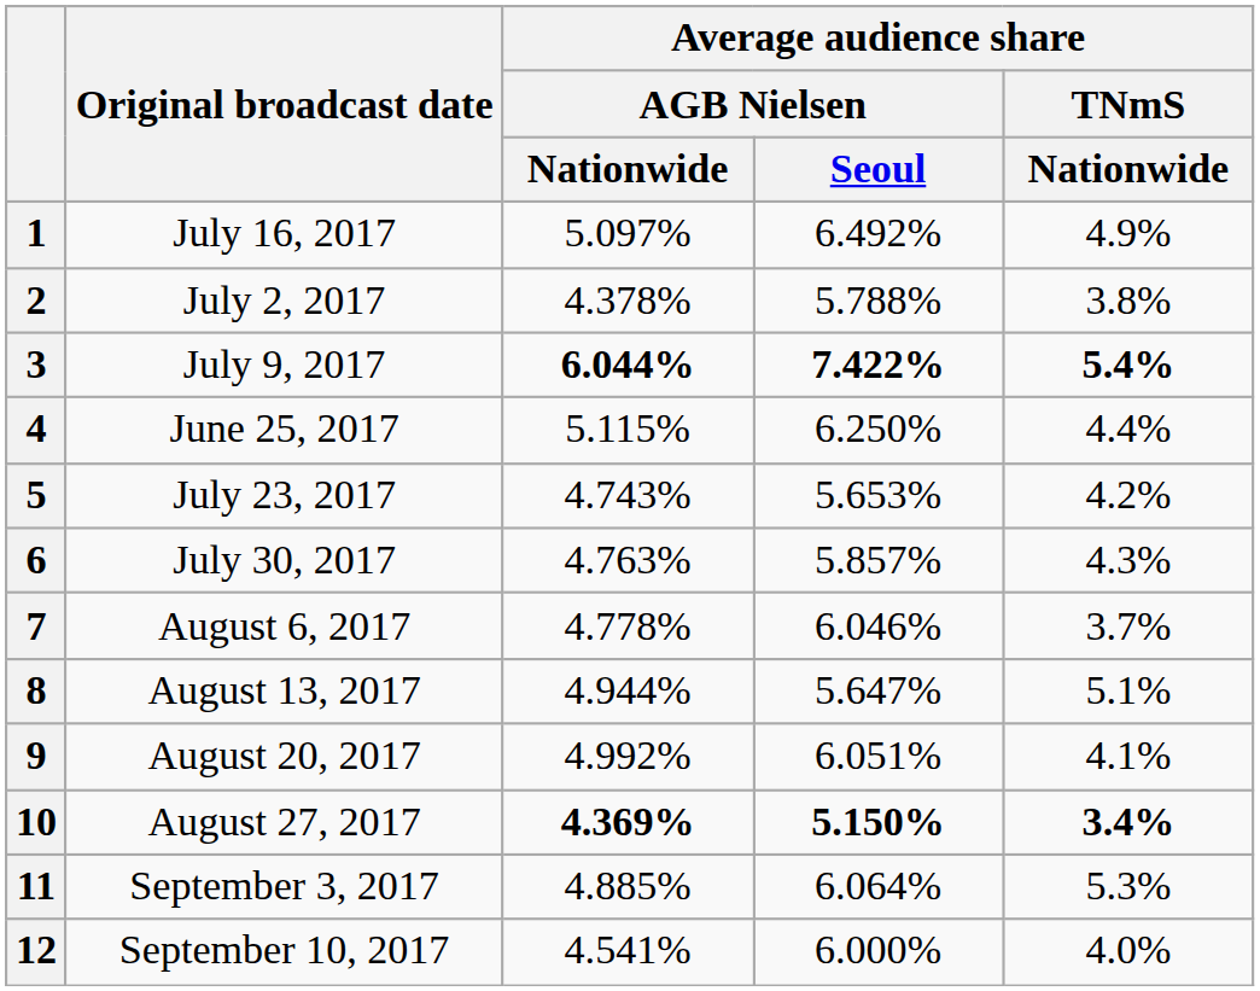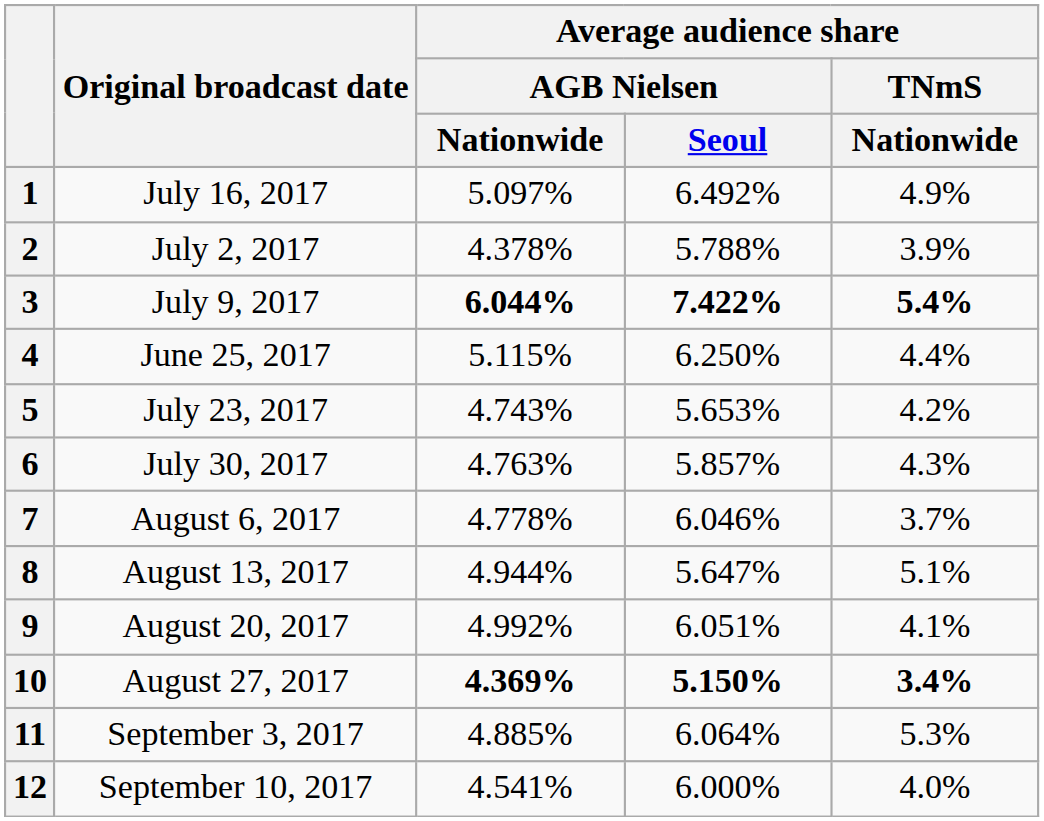2 | Average audience share / TNmS / Nationwide: 3.8% -> 3.9%
